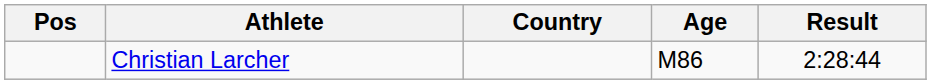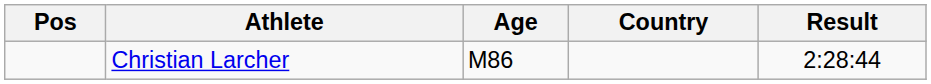columns swapped: Age <-> Country
